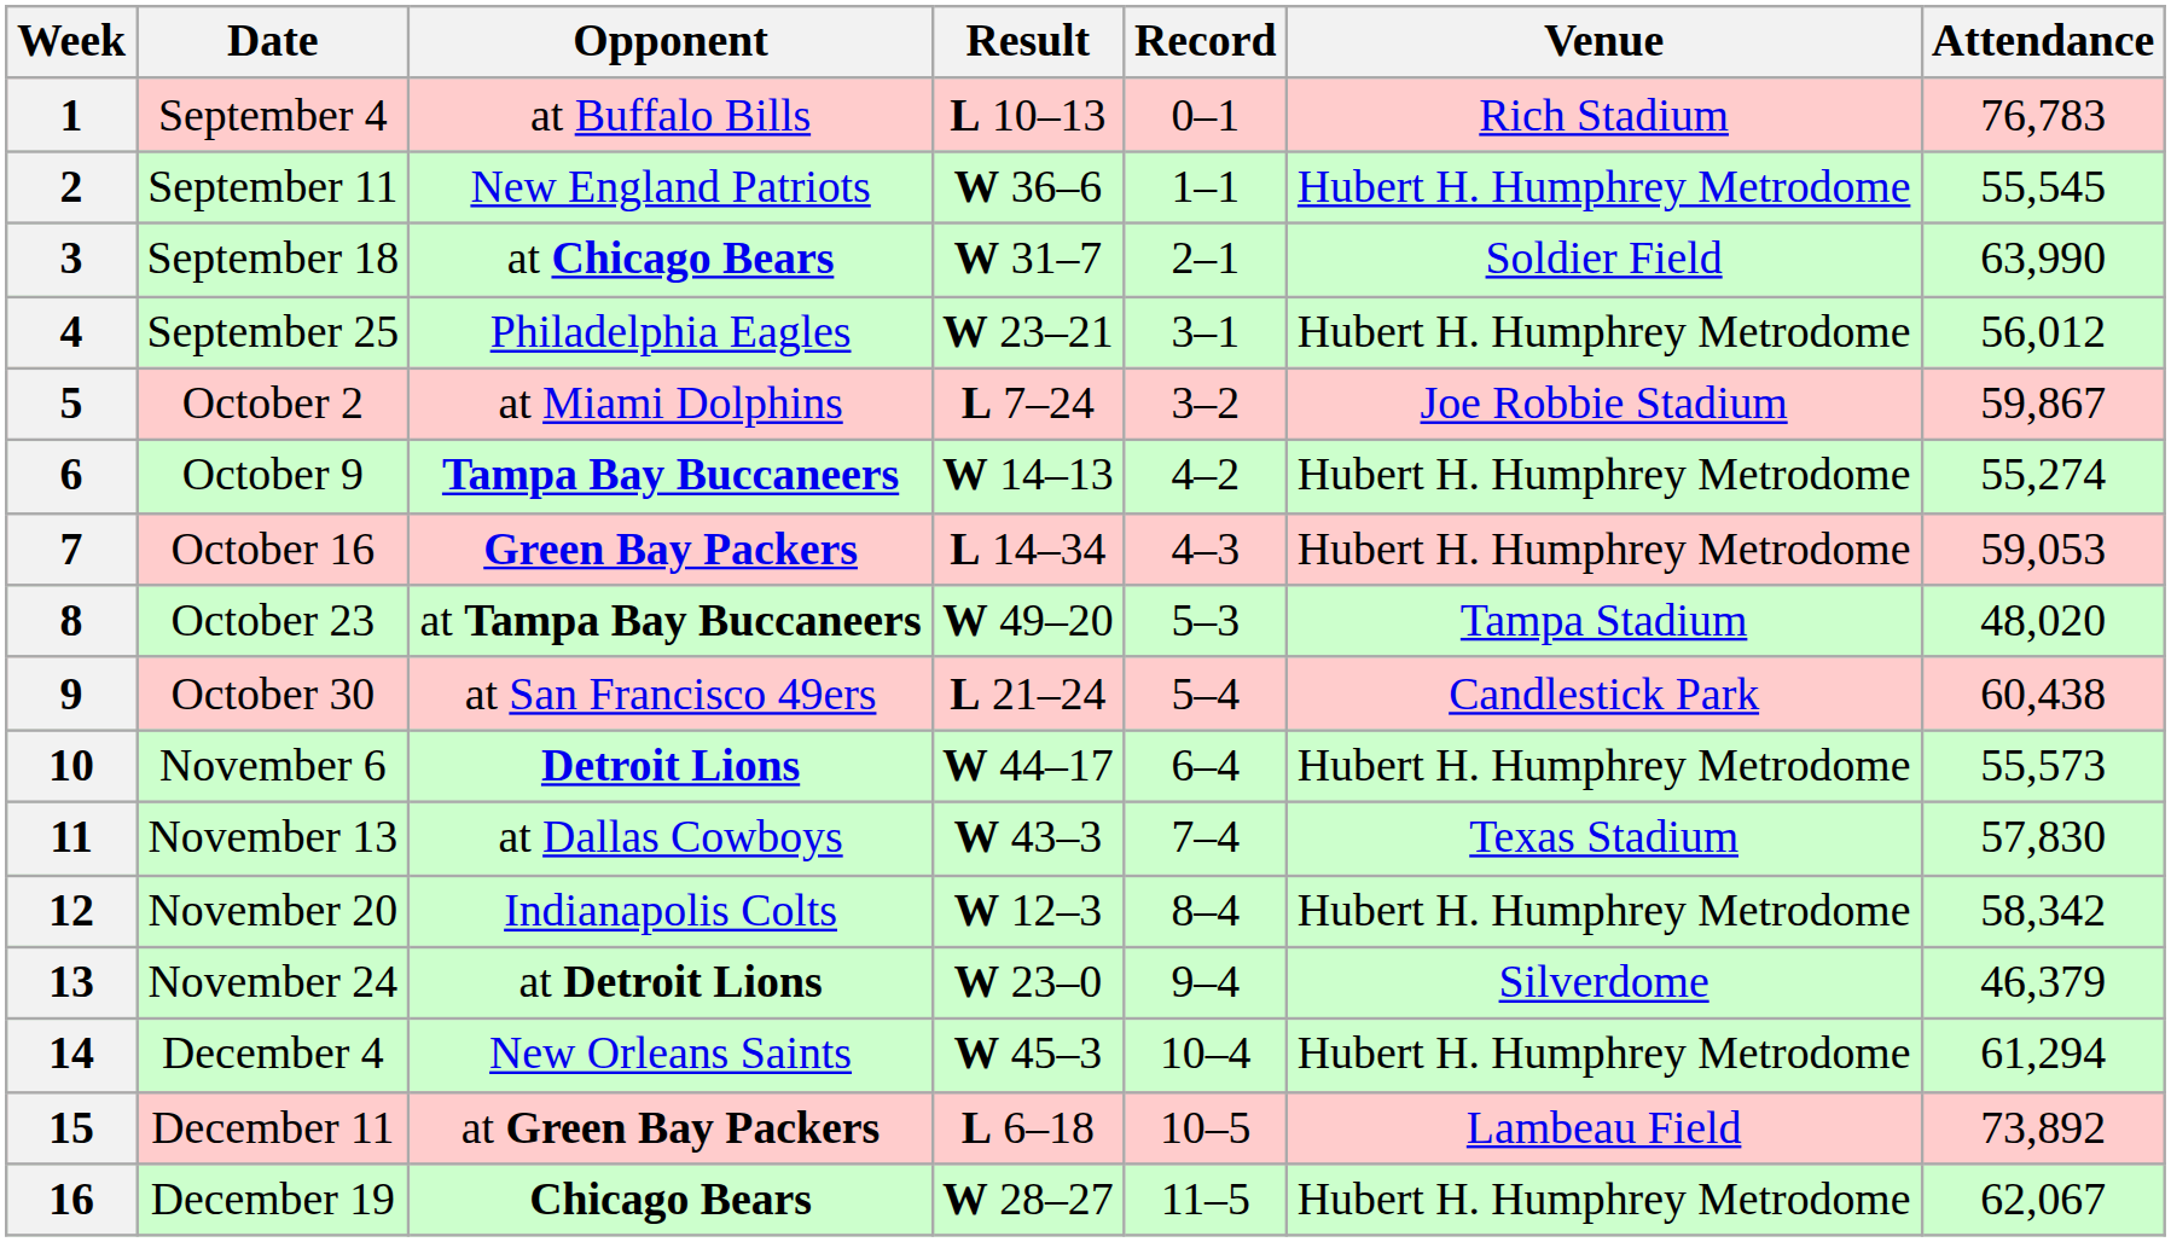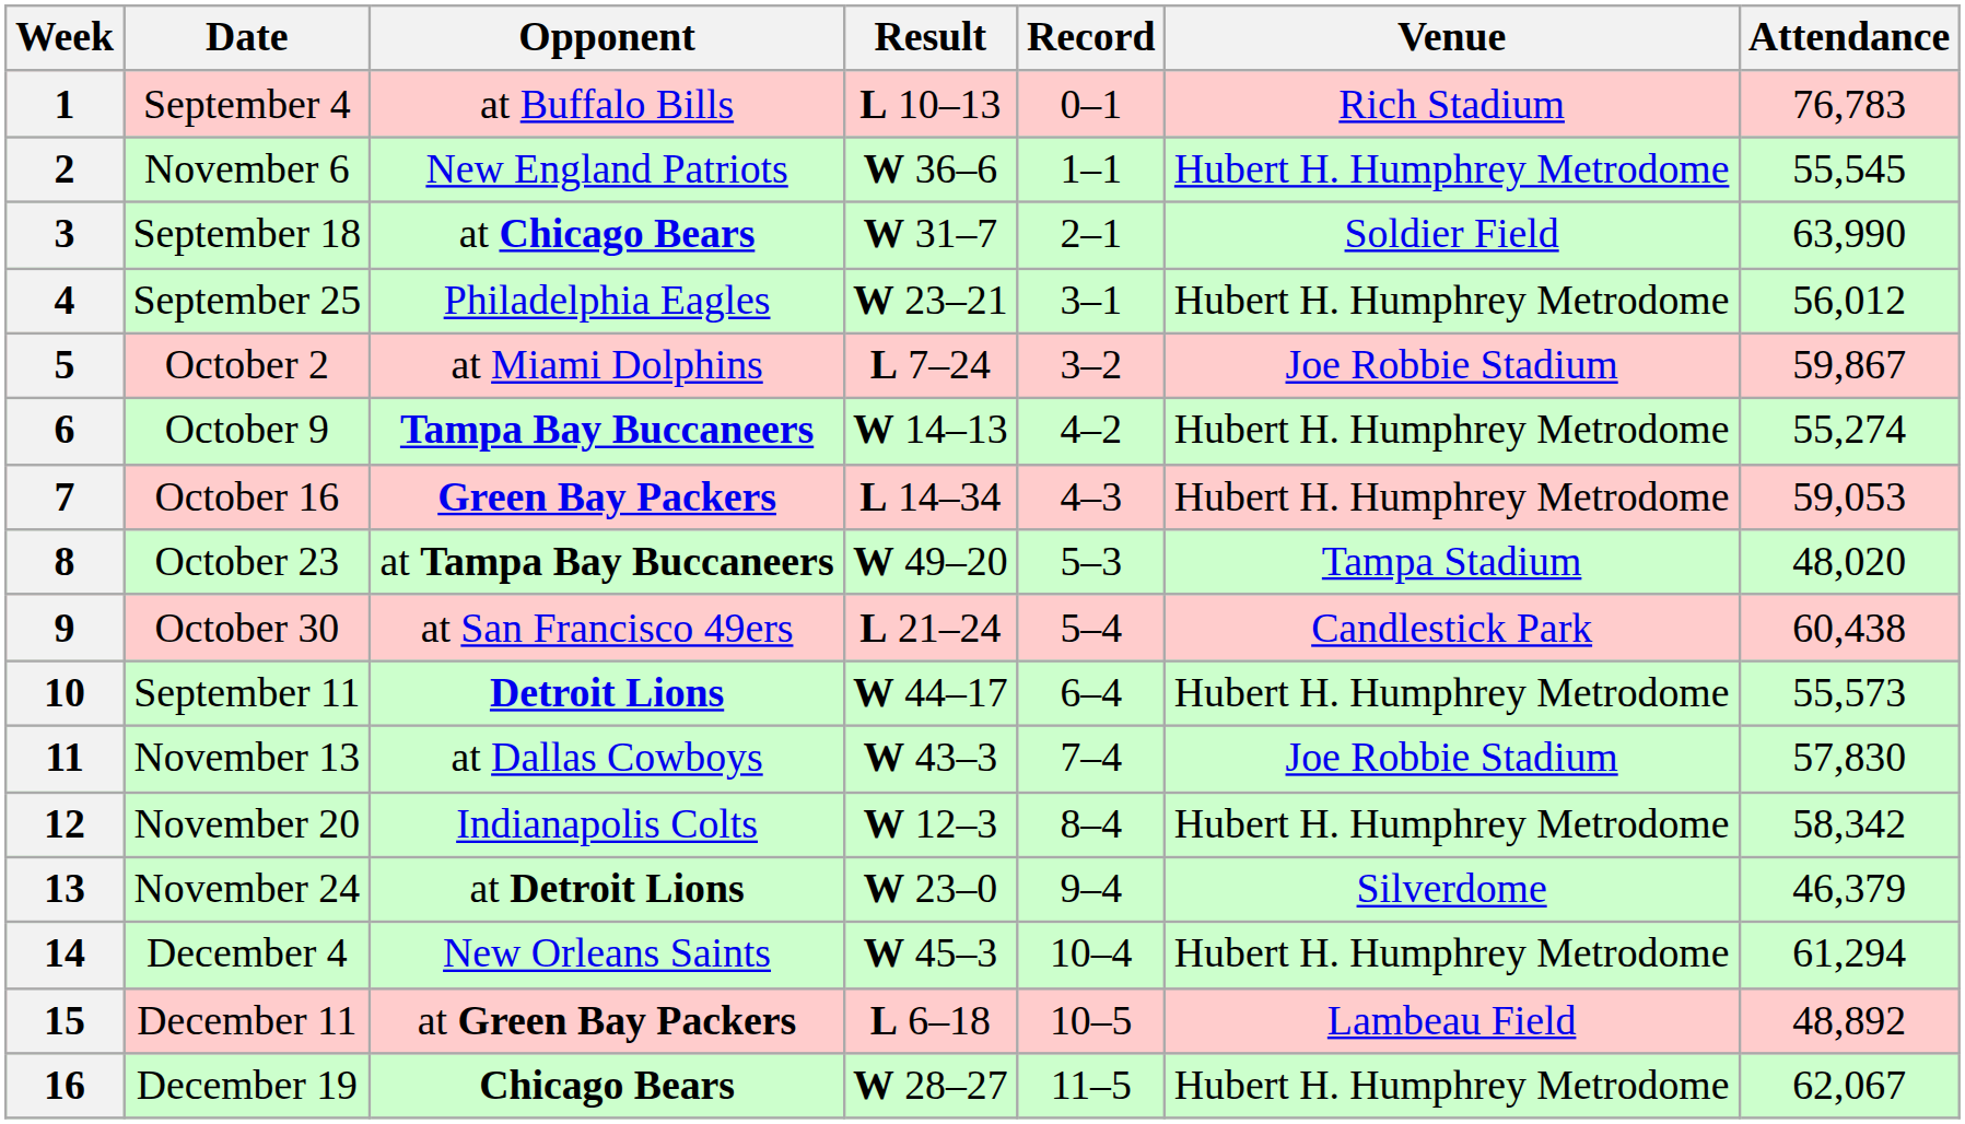2 | Date: September 11 -> November 6
10 | Date: November 6 -> September 11
11 | Venue: Texas Stadium -> Joe Robbie Stadium
15 | Attendance: 73,892 -> 48,892
